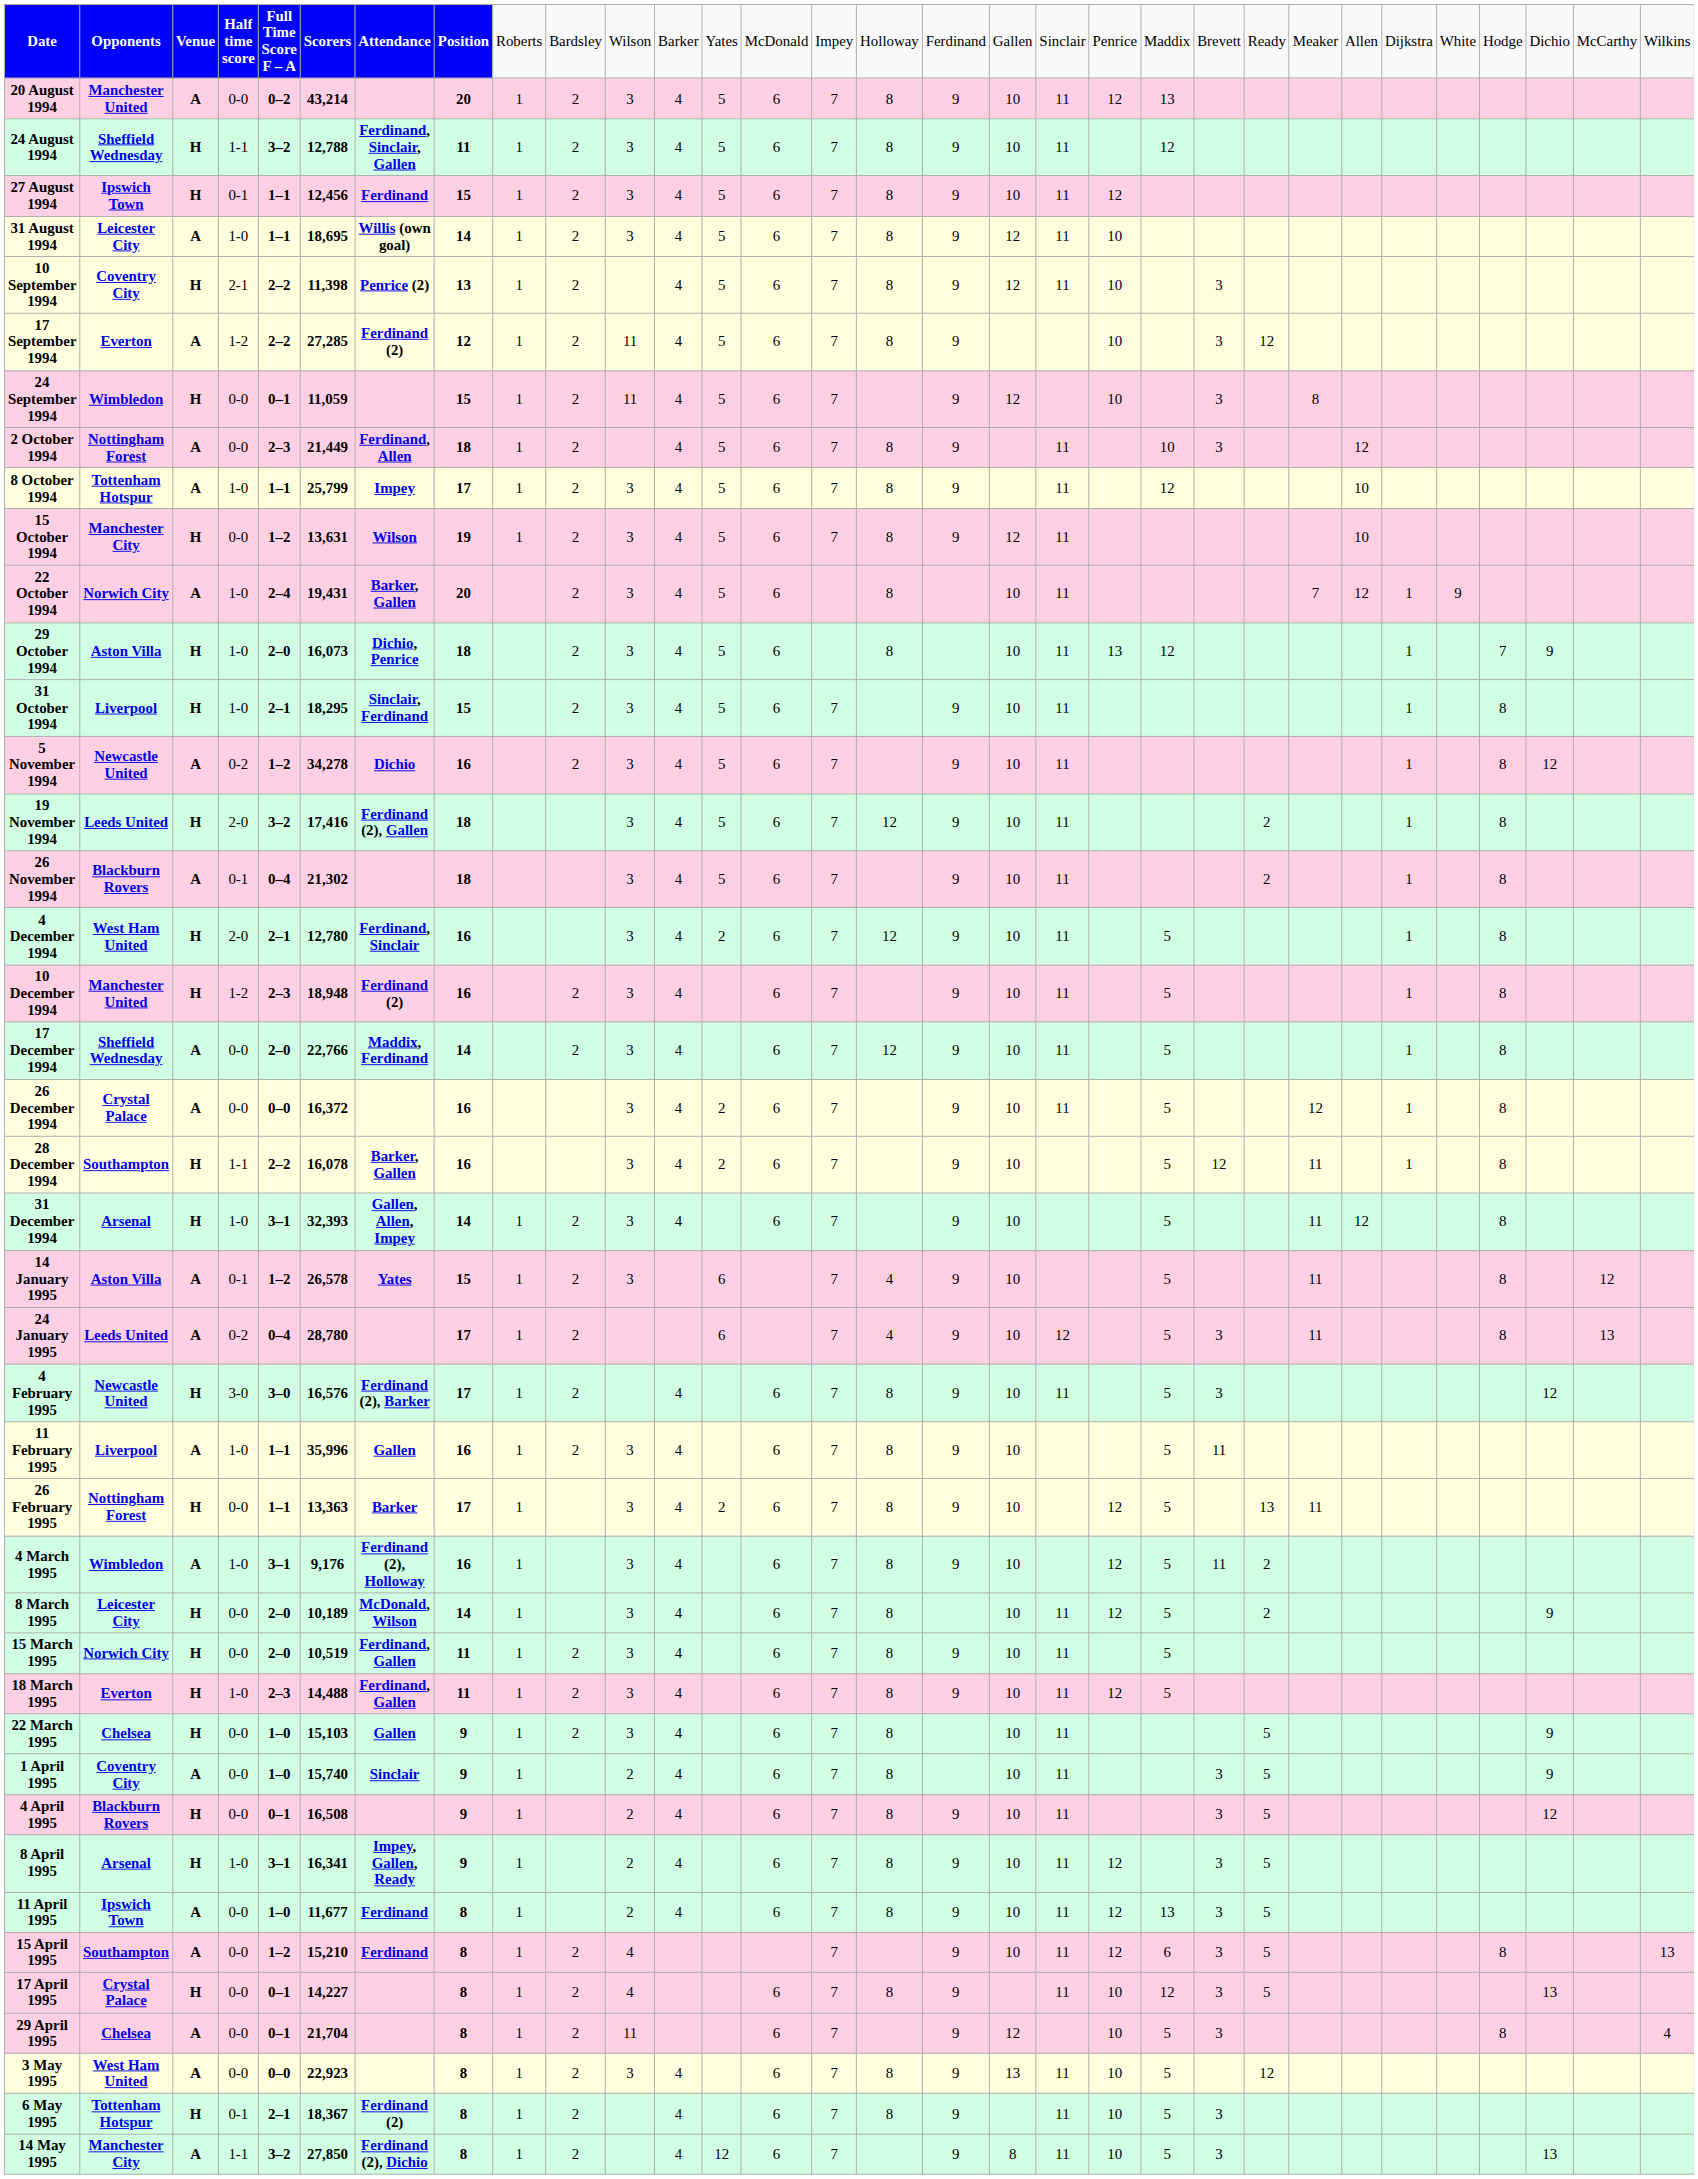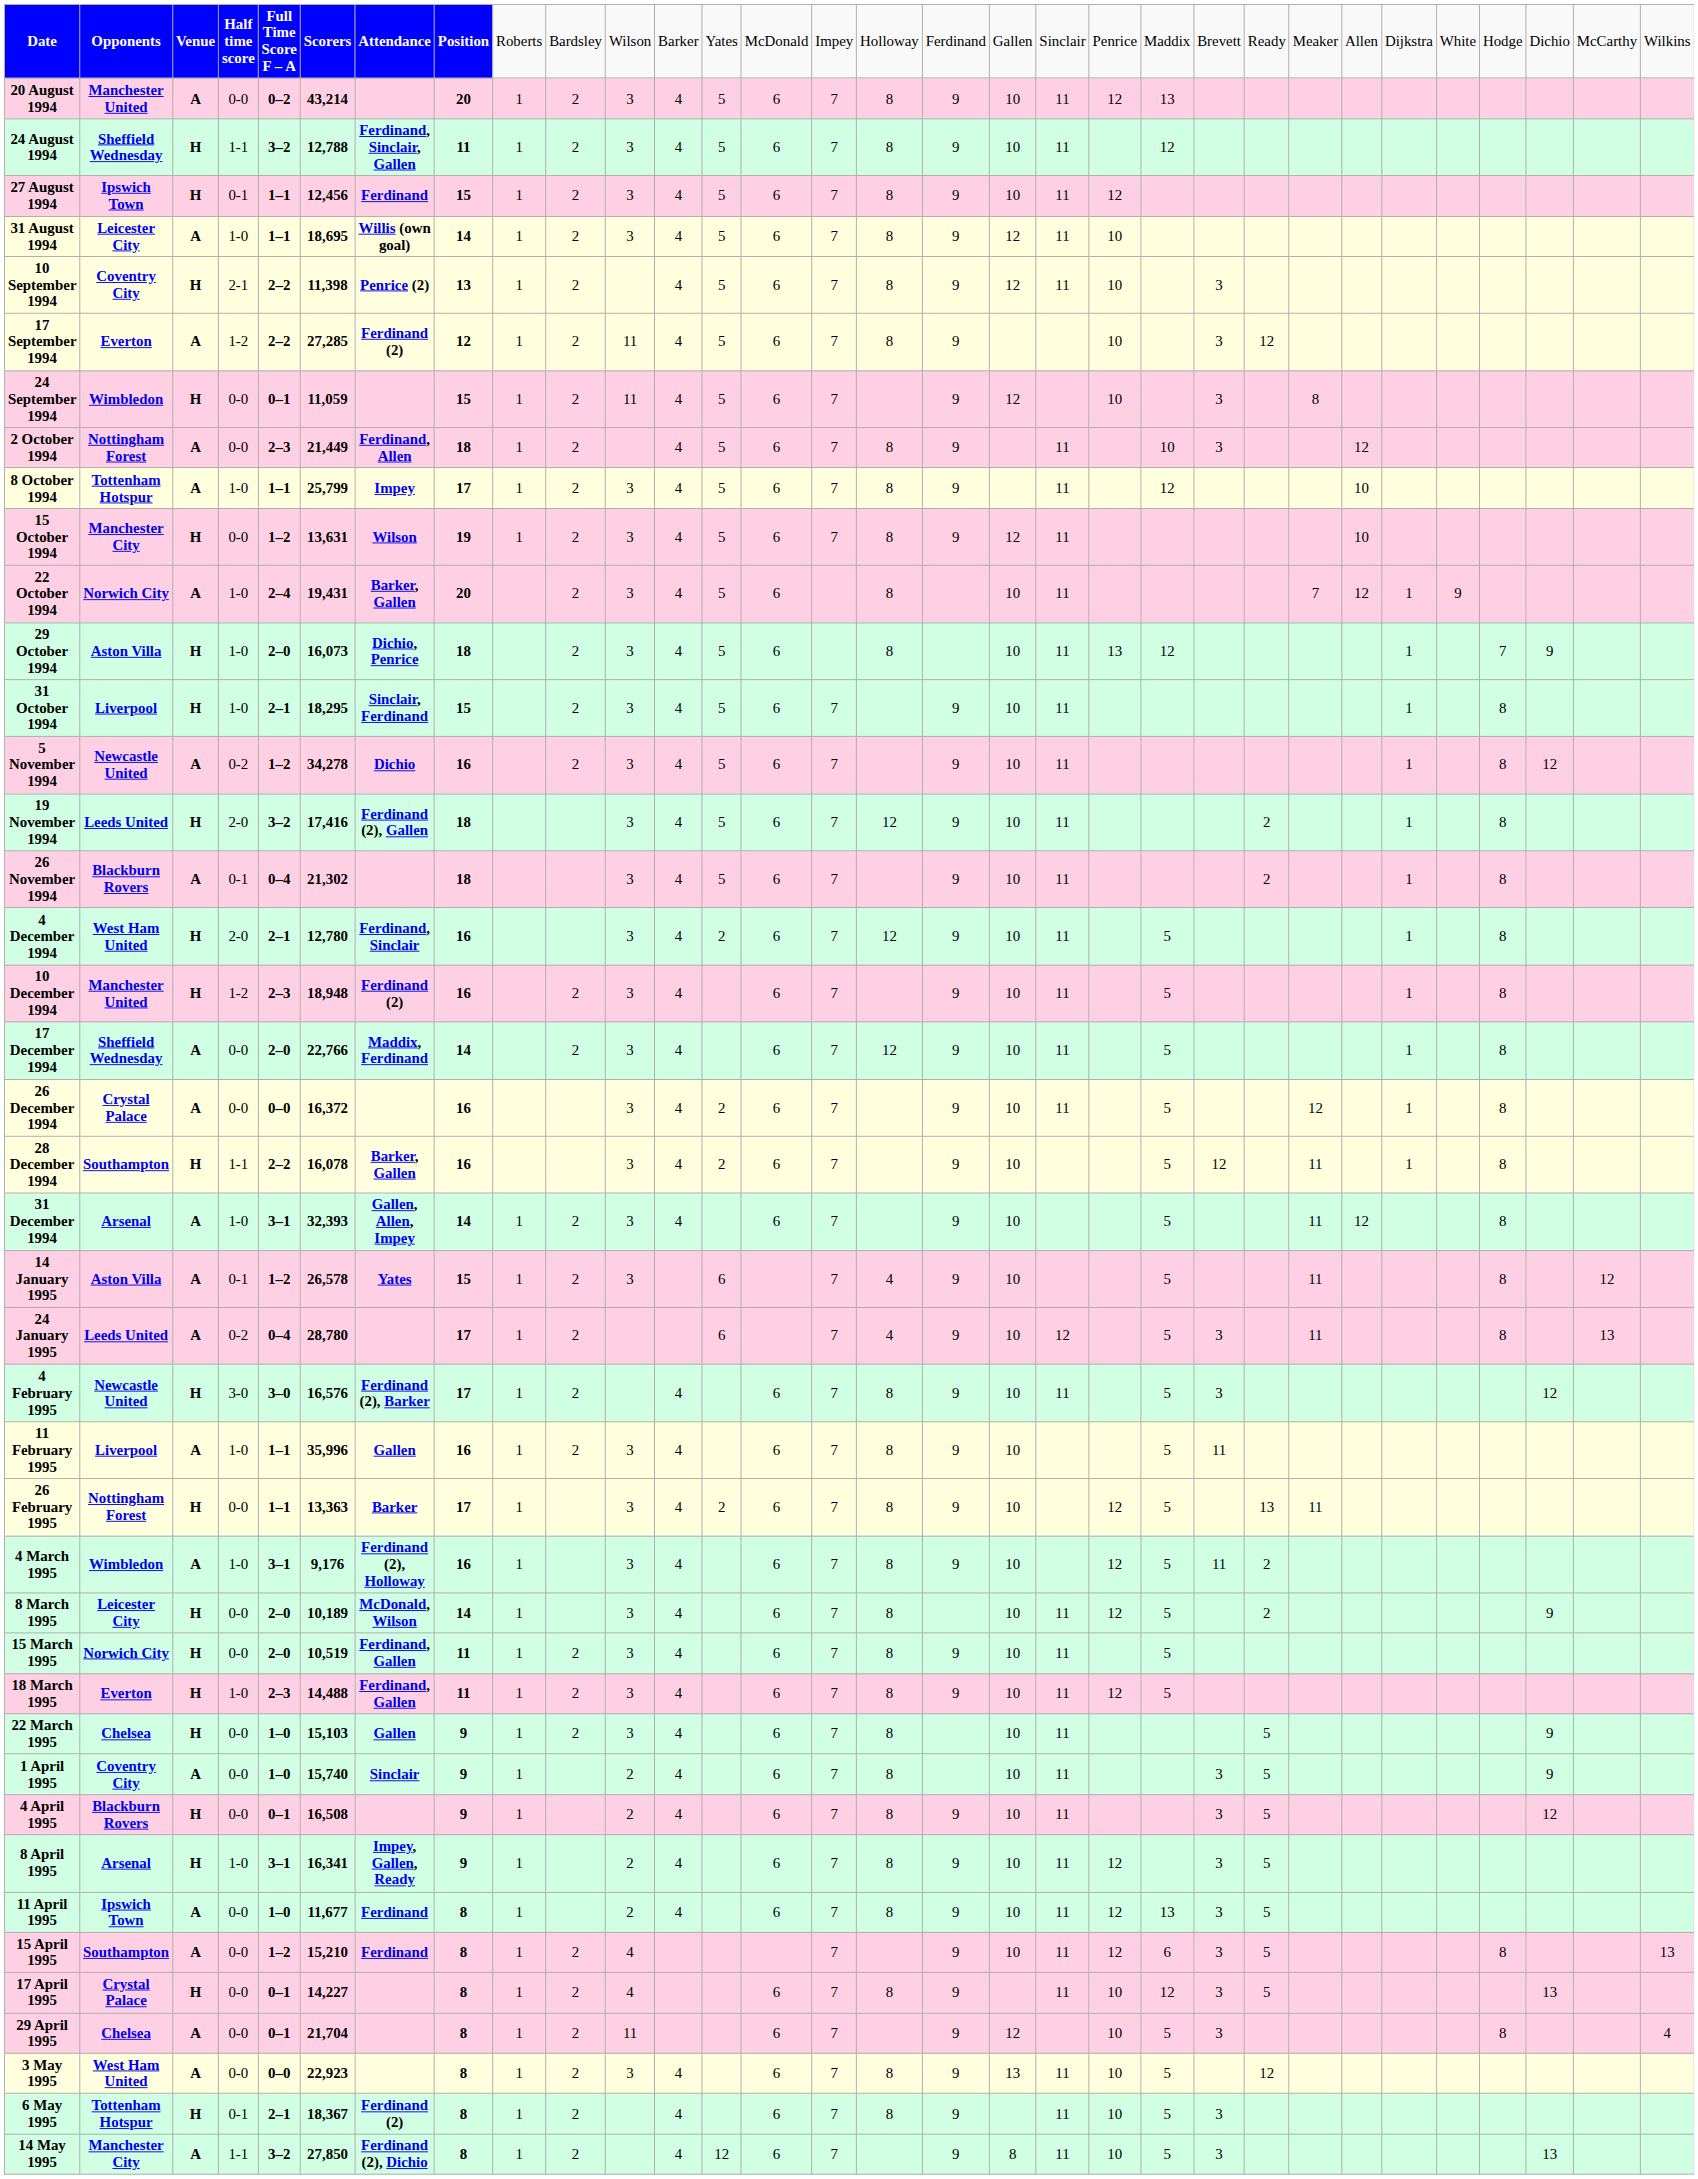31 December 1994 | column 3: H -> A
